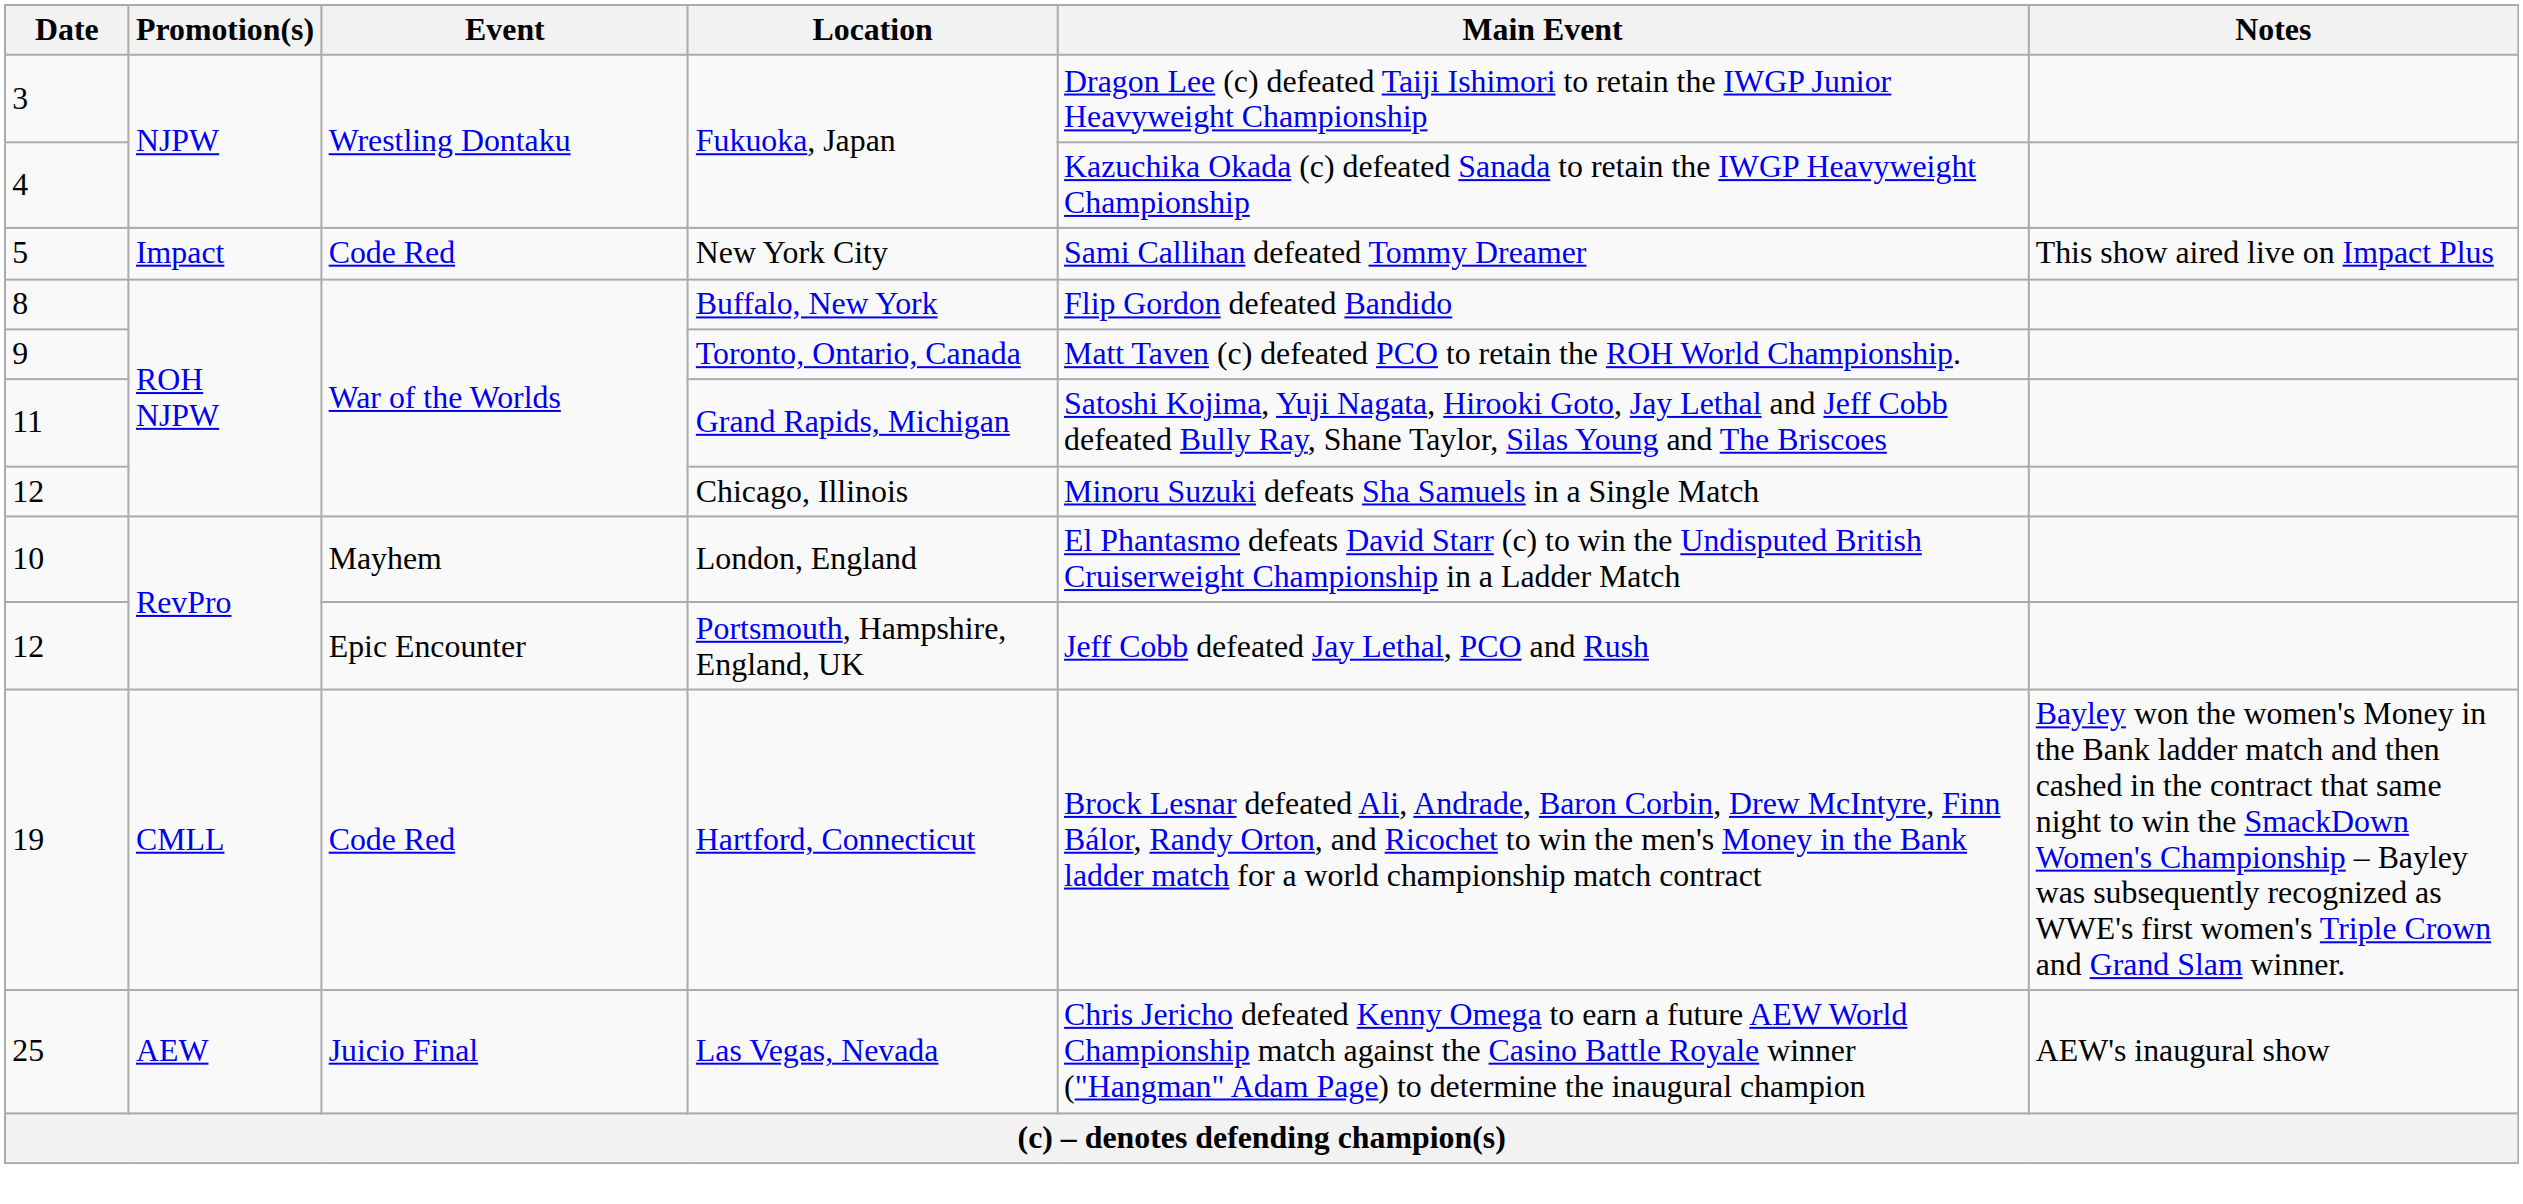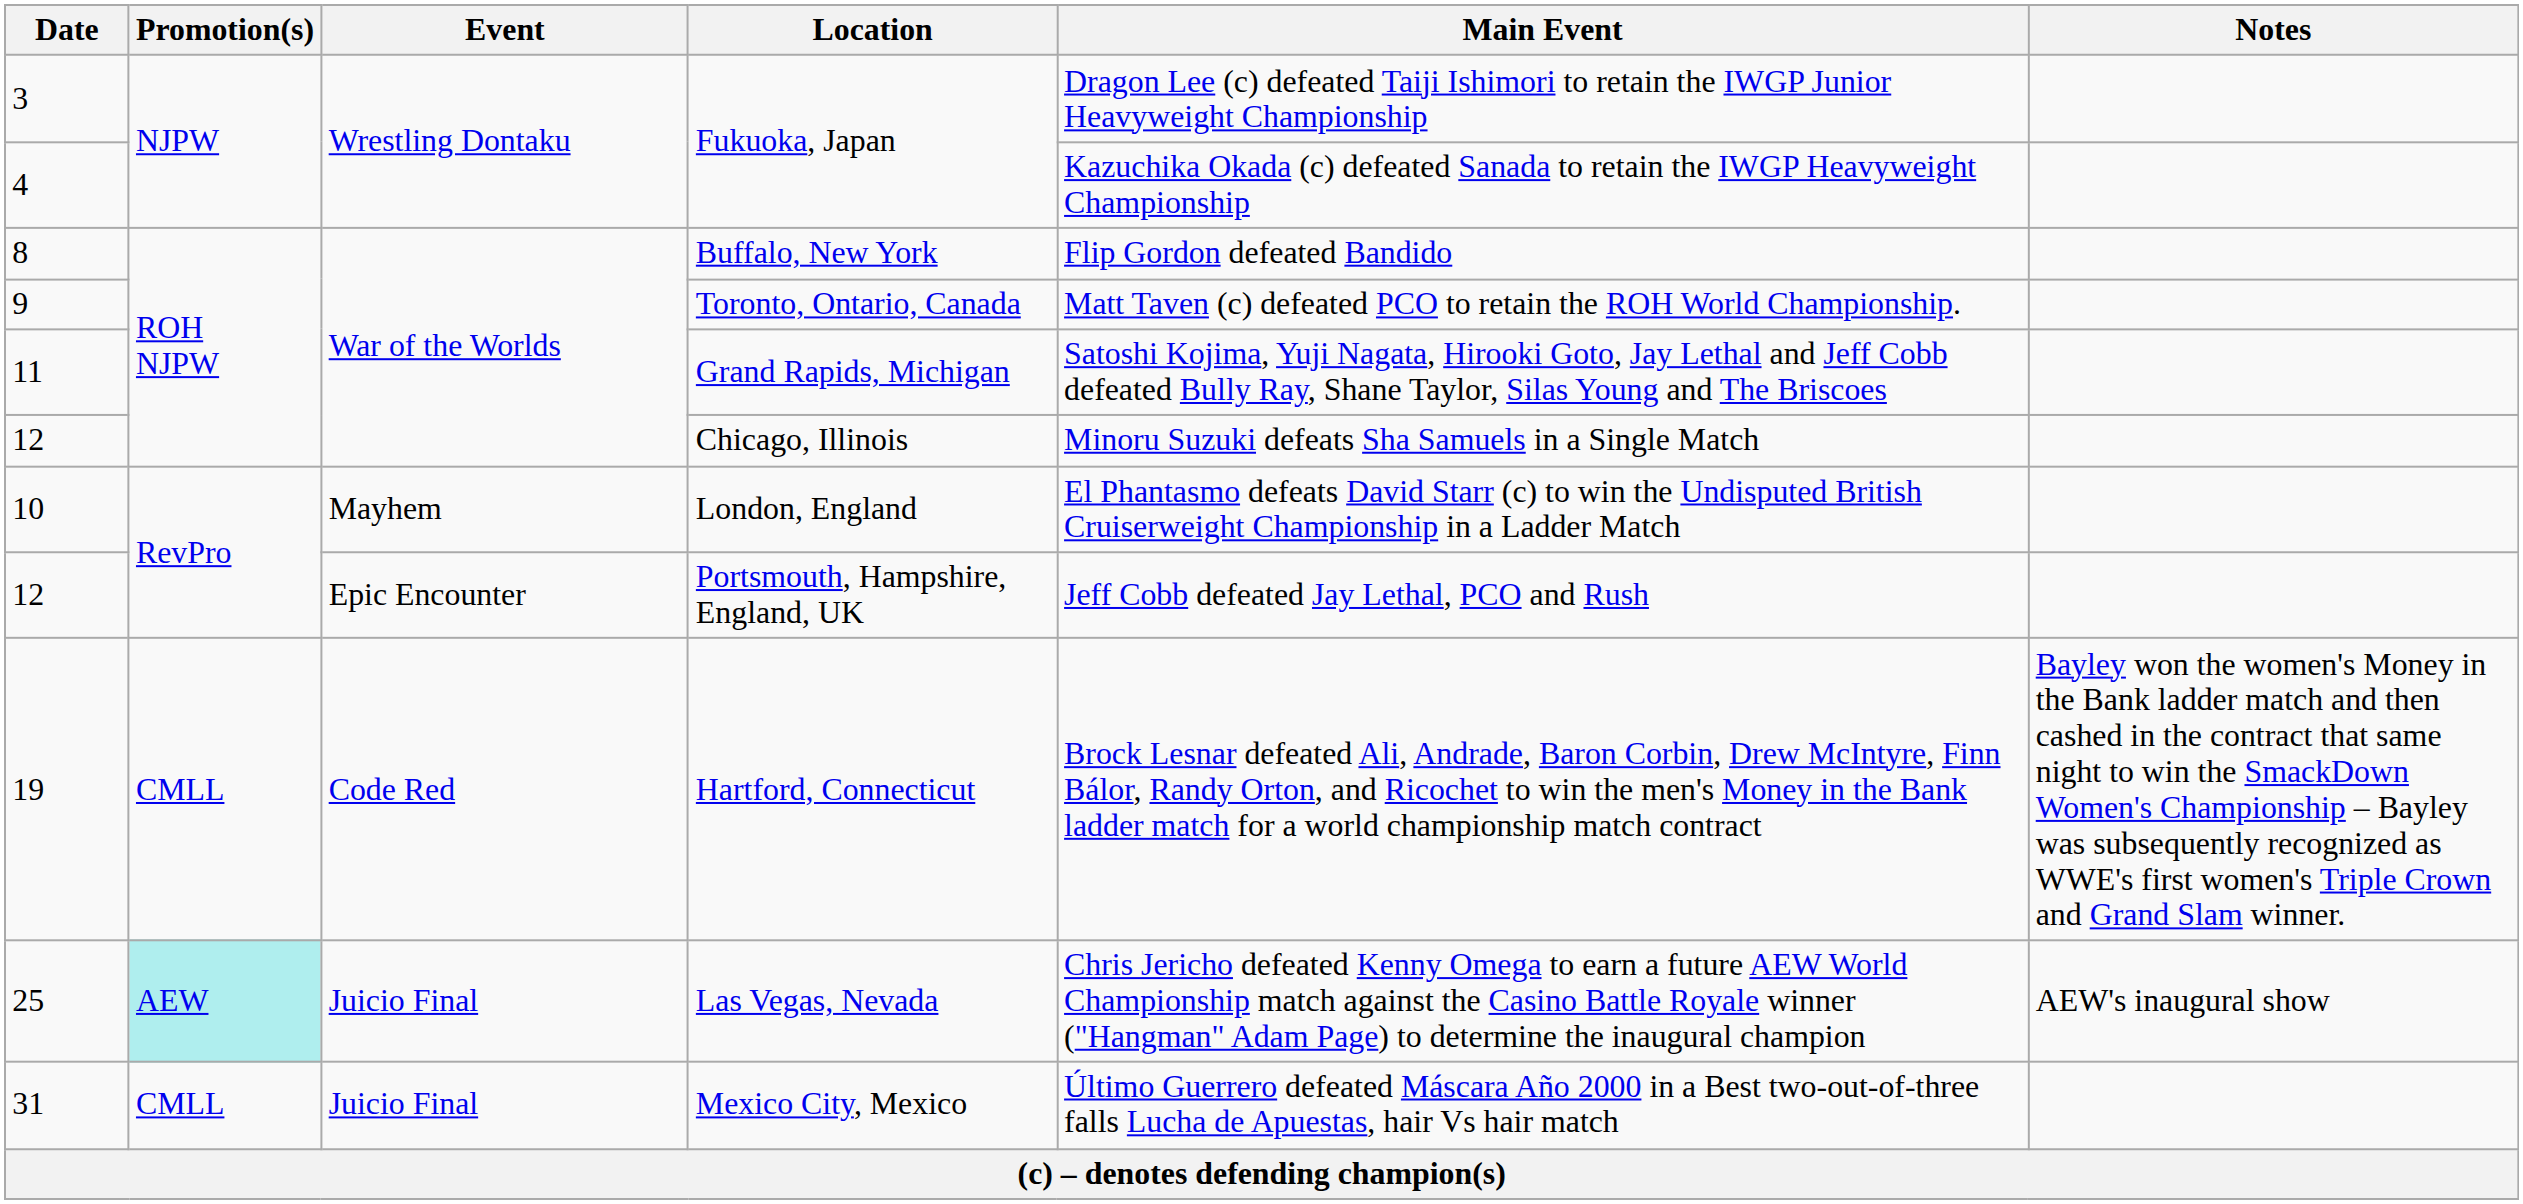- row: 5 | Impact | Code Red | New York City | Sami Callihan defeated Tommy Dreamer | This show aired live on Impact Plus
Las Vegas, Nevada | Promotion(s): no background -> paleturquoise background
+ row: 31 | CMLL | Juicio Final | Mexico City, Mexico | Último Guerrero defeated Máscara Año 2000 in a Best two-out-of-three falls Lucha de Apuestas, hair Vs hair match
